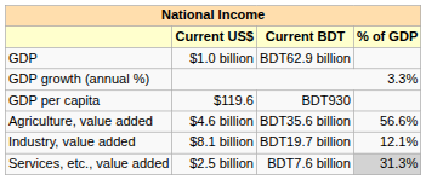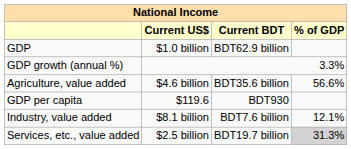rows swapped: GDP per capita <-> Agriculture, value added
Industry, value added | Current BDT: BDT19.7 billion -> BDT7.6 billion
Services, etc., value added | Current BDT: BDT7.6 billion -> BDT19.7 billion
